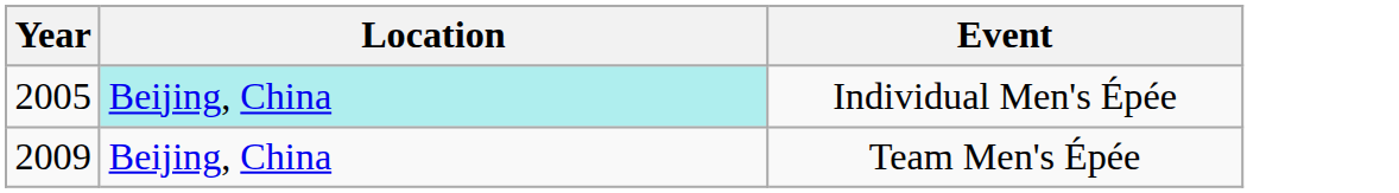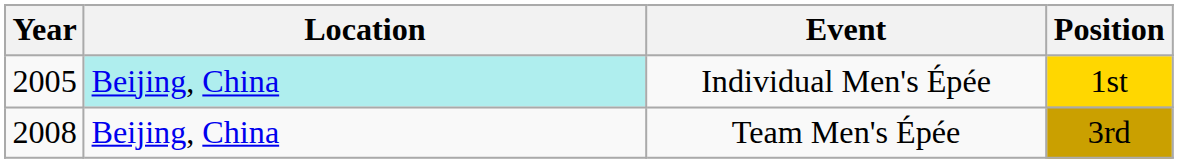+ column: Position | 1st | 3rd
Team Men's Épée | Year: 2009 -> 2008
